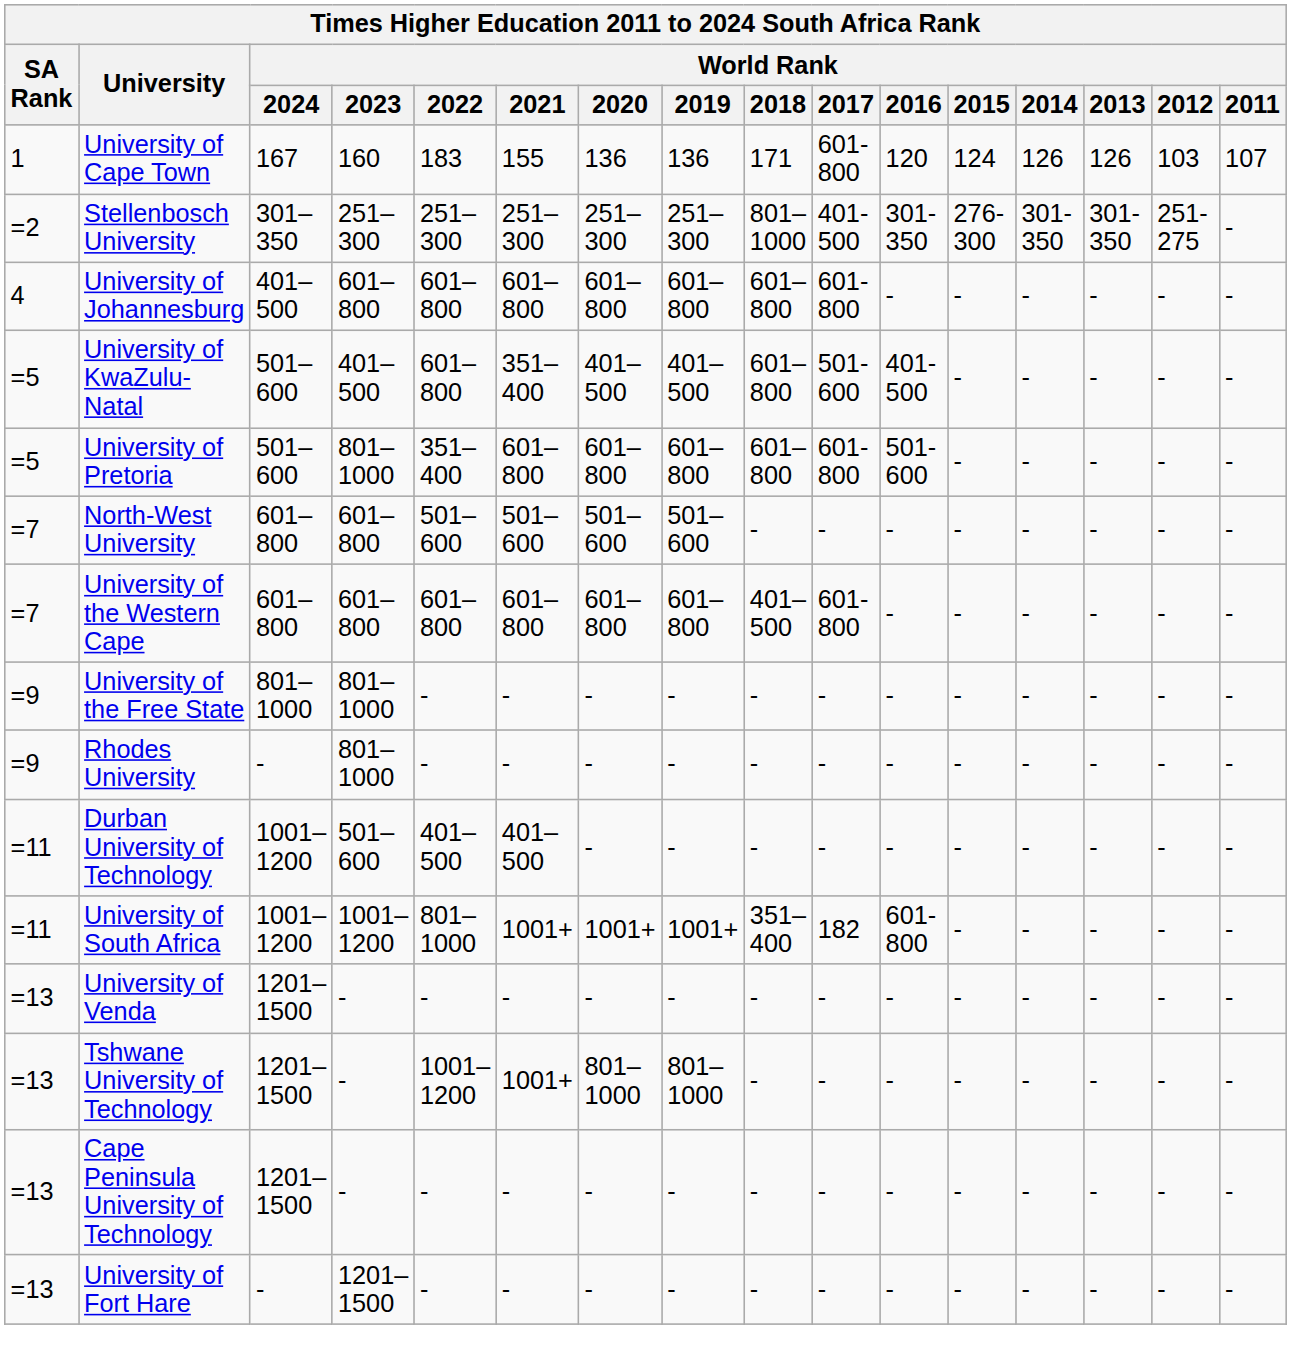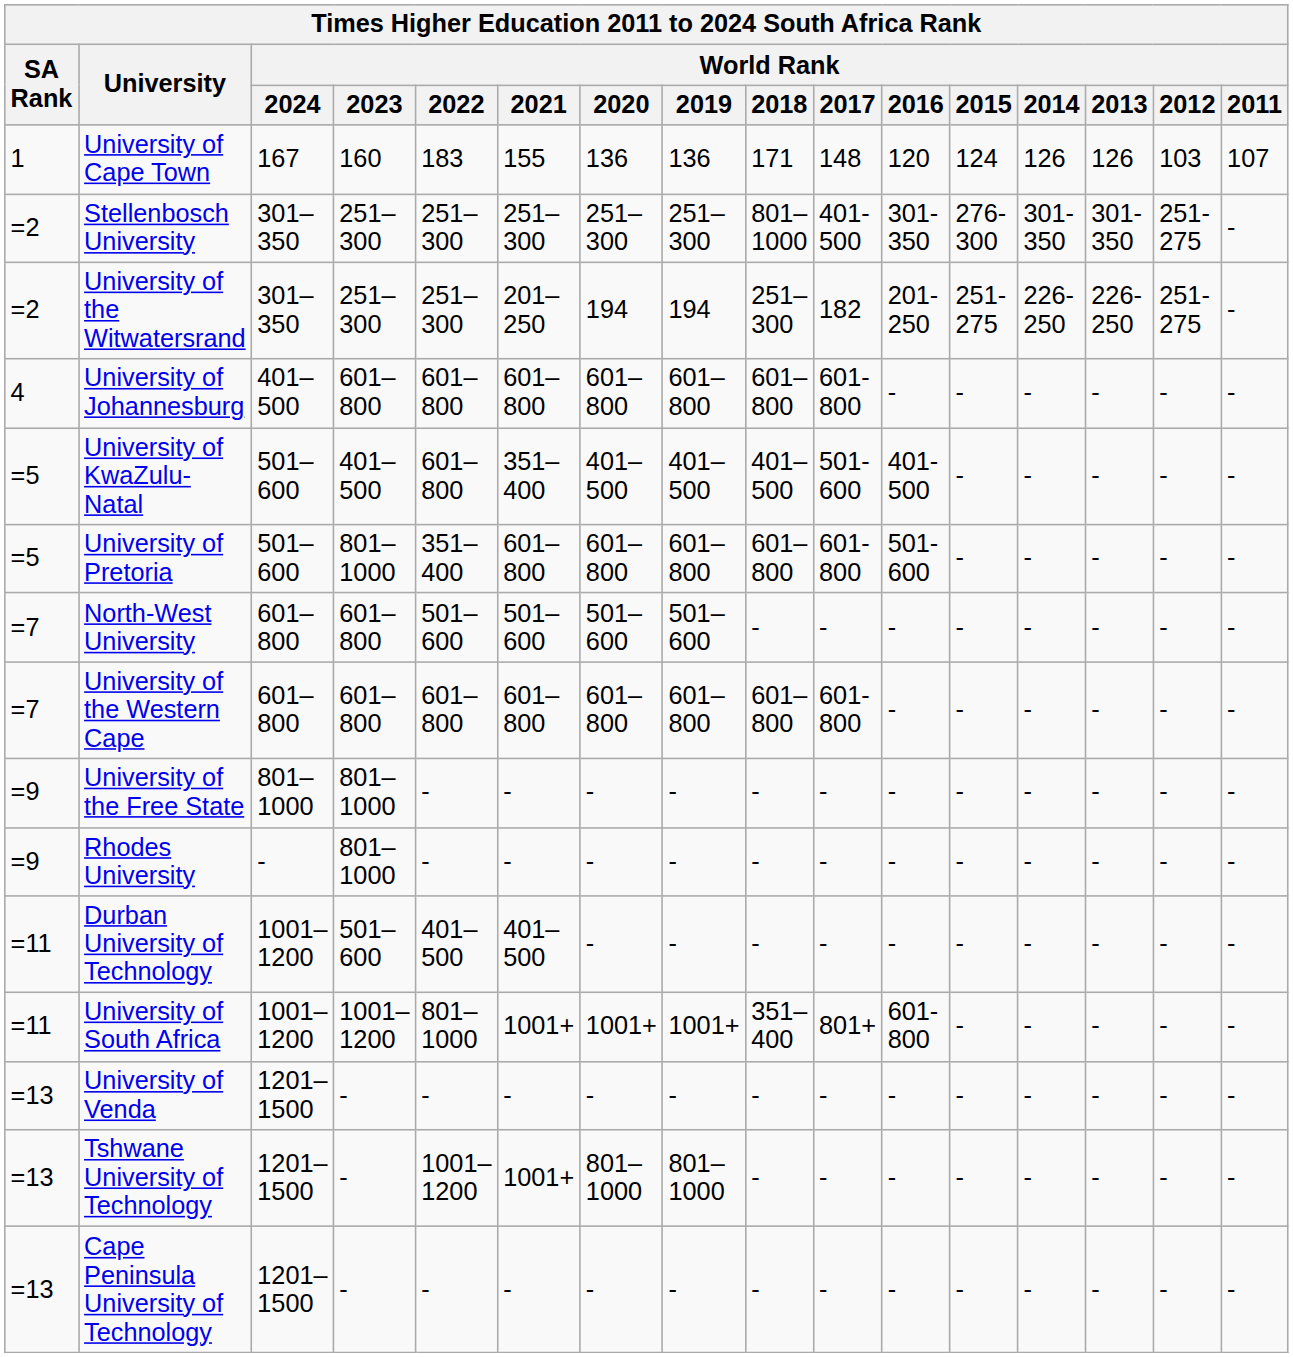University of Cape Town | World Rank / 2017: 601-800 -> 148
+ row: =2 | University of the Witwatersrand | 301–350 | 251–300 | 251–300 | 201–250 | 194 | 194 | 251–300 | 182 | 201-250 | 251-275 | 226-250 | 226-250 | 251-275 | -
University of KwaZulu-Natal | World Rank / 2018: 601–800 -> 401–500
University of the Western Cape | World Rank / 2018: 401–500 -> 601–800
University of South Africa | World Rank / 2017: 182 -> 801+
- row: =13 | University of Fort Hare | - | 1201–1500 | - | - | - | - | - | - | - | - | - | - | - | -
